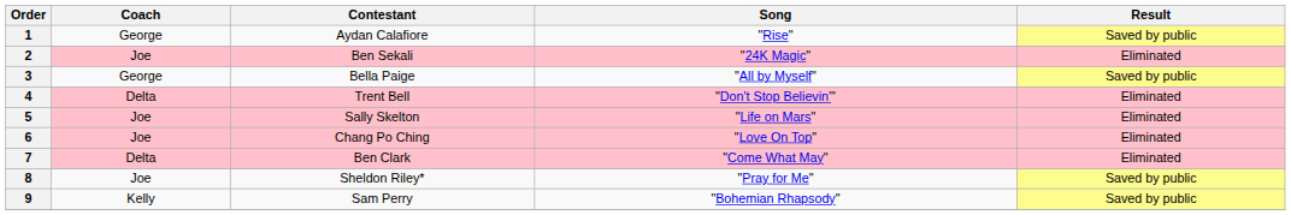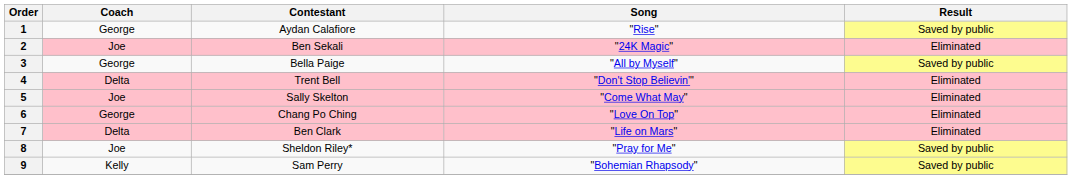5 | Song: "Life on Mars" -> "Come What May"
6 | Coach: Joe -> George
7 | Song: "Come What May" -> "Life on Mars"
